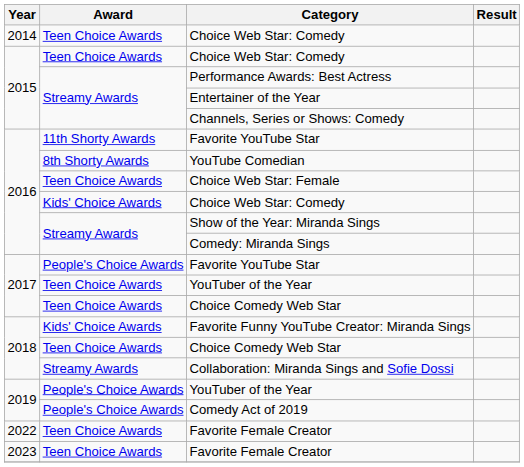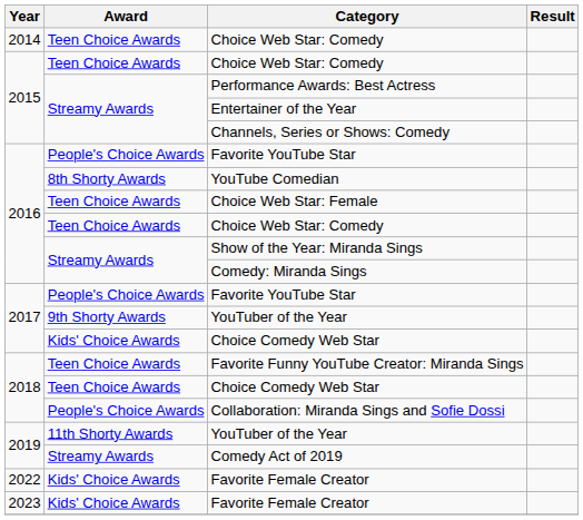2016 / Favorite YouTube Star | Award: 11th Shorty Awards -> People's Choice Awards
2016 / Choice Web Star: Comedy | Award: Kids' Choice Awards -> Teen Choice Awards
2017 / YouTuber of the Year | Award: Teen Choice Awards -> 9th Shorty Awards
2017 / Choice Comedy Web Star | Award: Teen Choice Awards -> Kids' Choice Awards
Favorite Funny YouTube Creator: Miranda Sings | Award: Kids' Choice Awards -> Teen Choice Awards
Collaboration: Miranda Sings and Sofie Dossi | Award: Streamy Awards -> People's Choice Awards
2019 / YouTuber of the Year | Award: People's Choice Awards -> 11th Shorty Awards
Comedy Act of 2019 | Award: People's Choice Awards -> Streamy Awards
2022 / Favorite Female Creator | Award: Teen Choice Awards -> Kids' Choice Awards
2023 / Favorite Female Creator | Award: Teen Choice Awards -> Kids' Choice Awards
